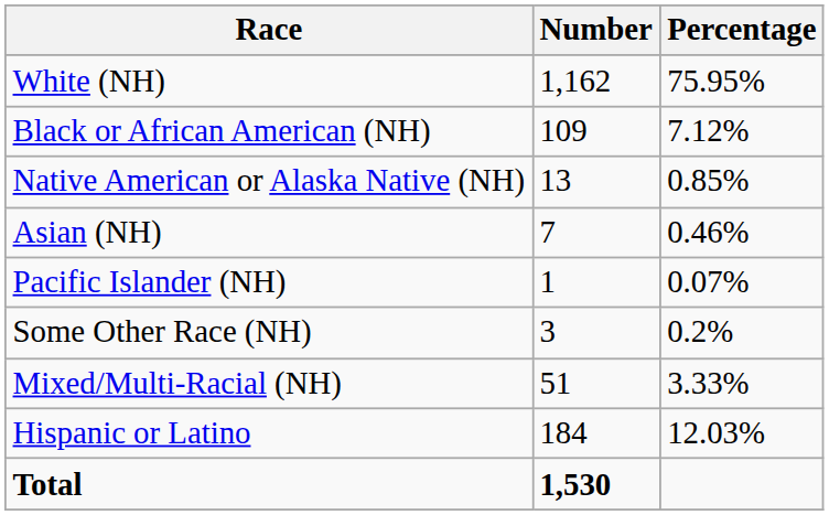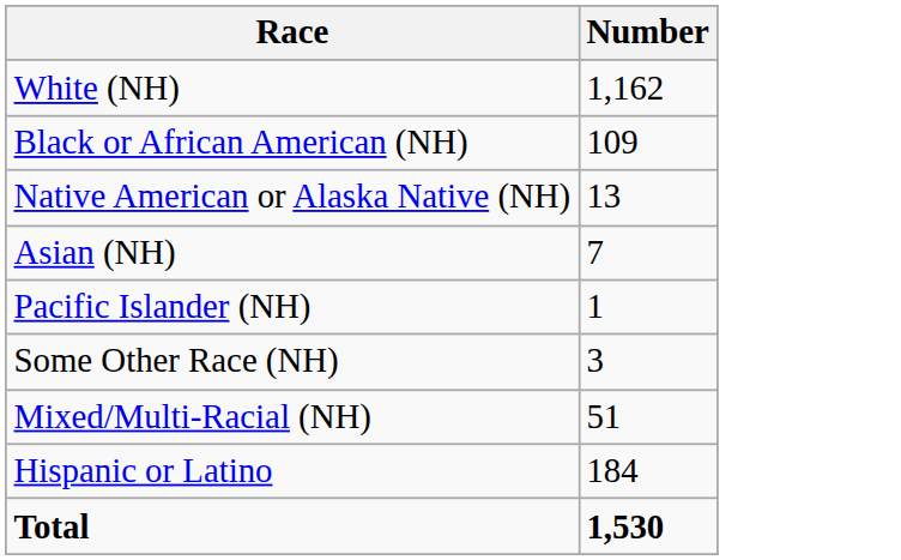- column: Percentage | 75.95% | 7.12% | 0.85% | 0.46% | 0.07% | 0.2% | 3.33% | 12.03%
